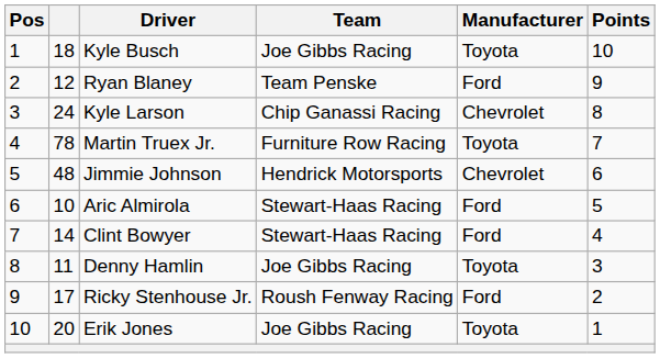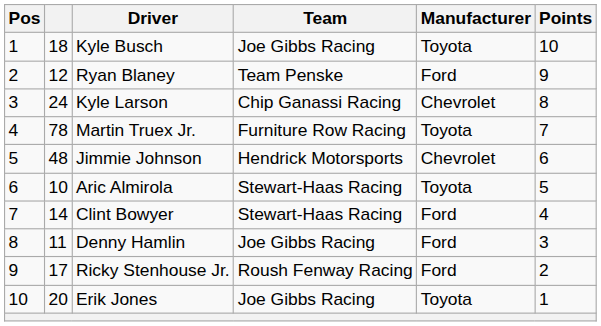Aric Almirola | Manufacturer: Ford -> Toyota
Denny Hamlin | Manufacturer: Toyota -> Ford
